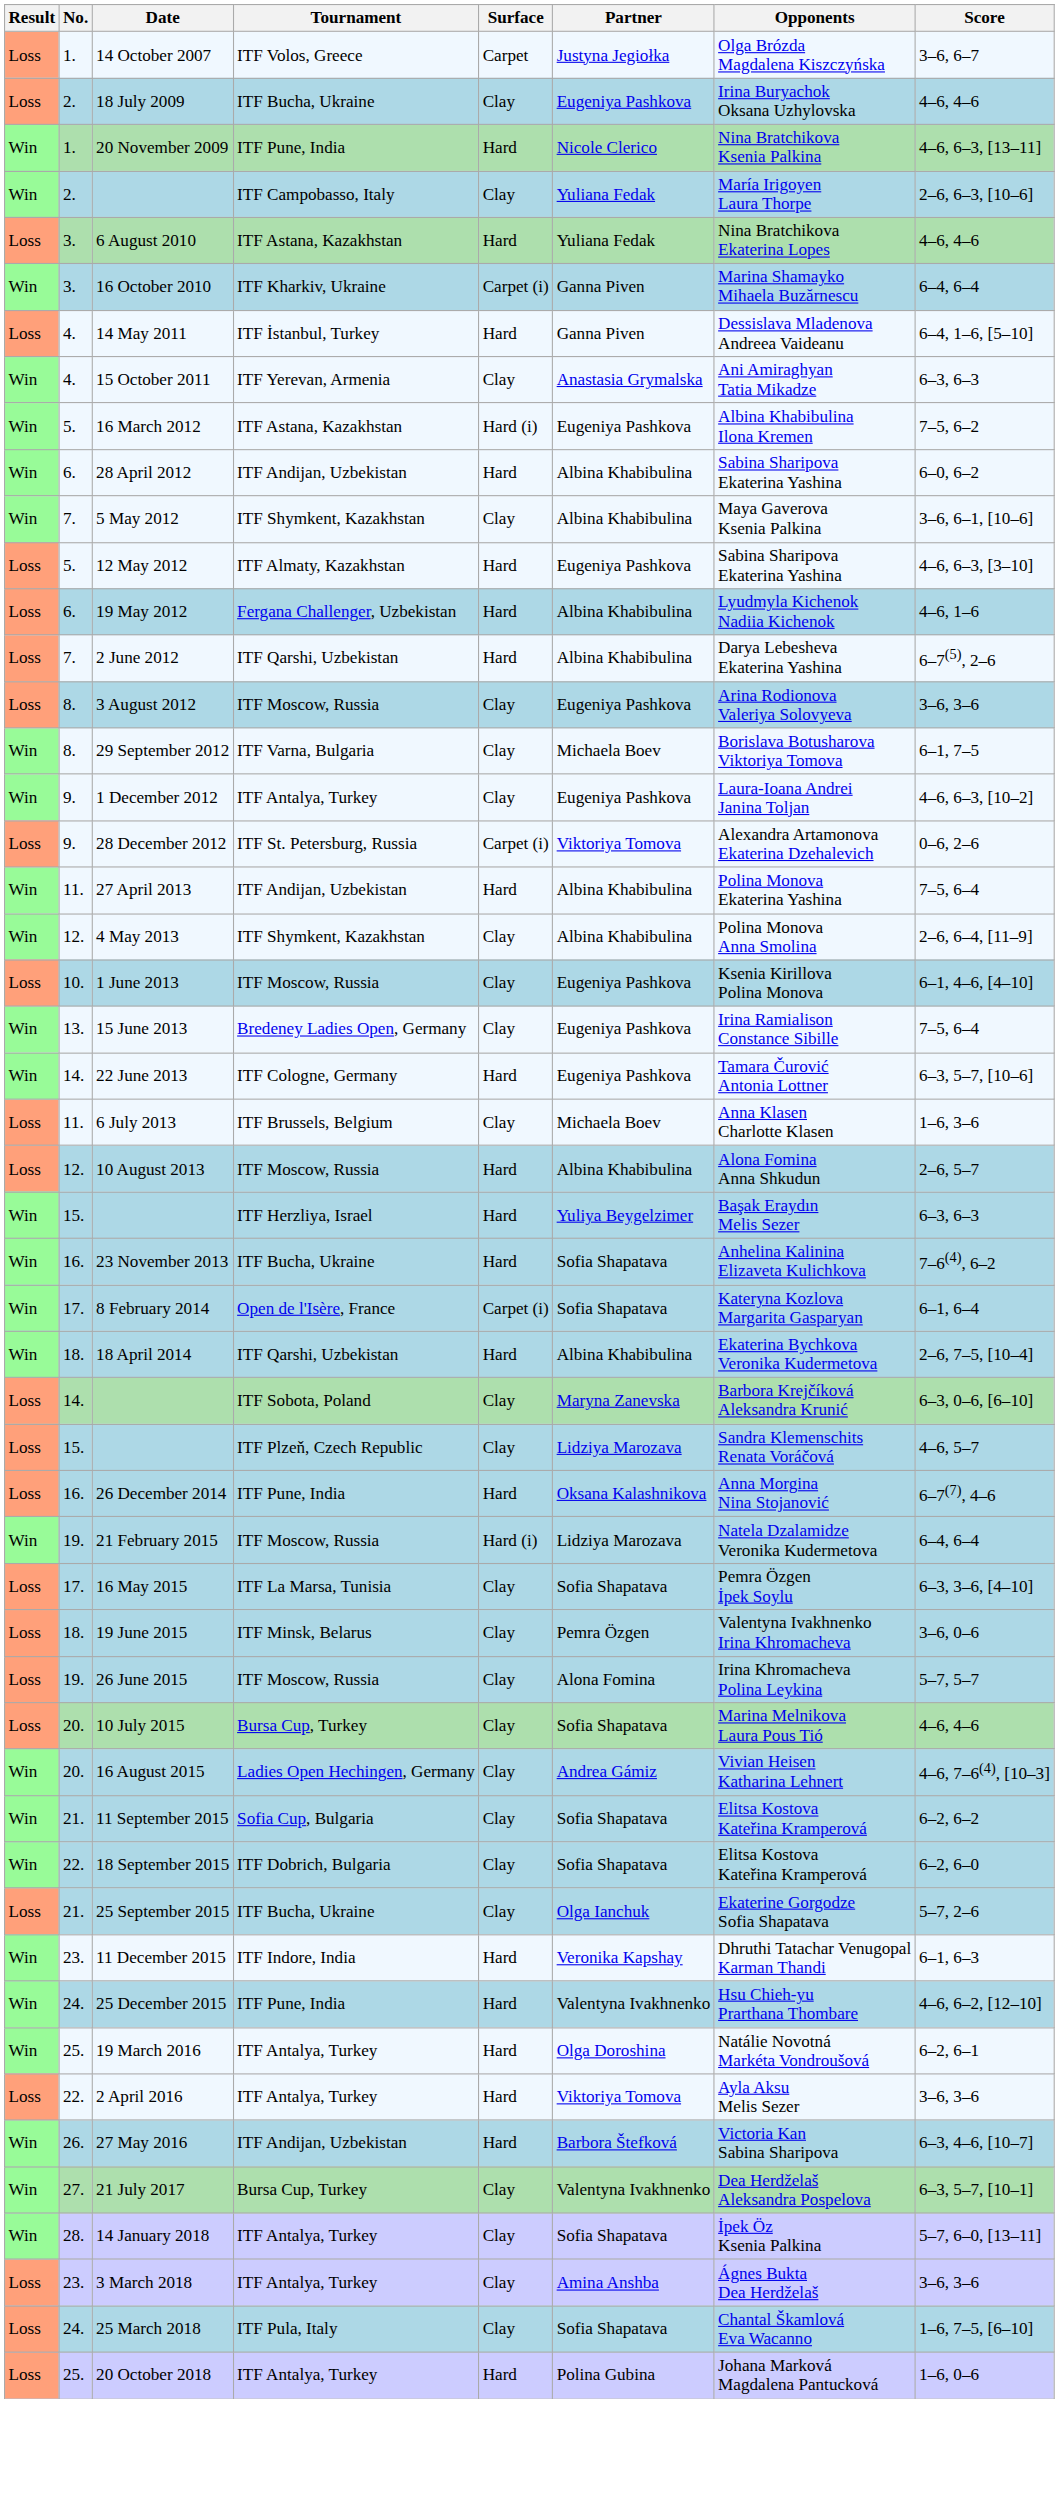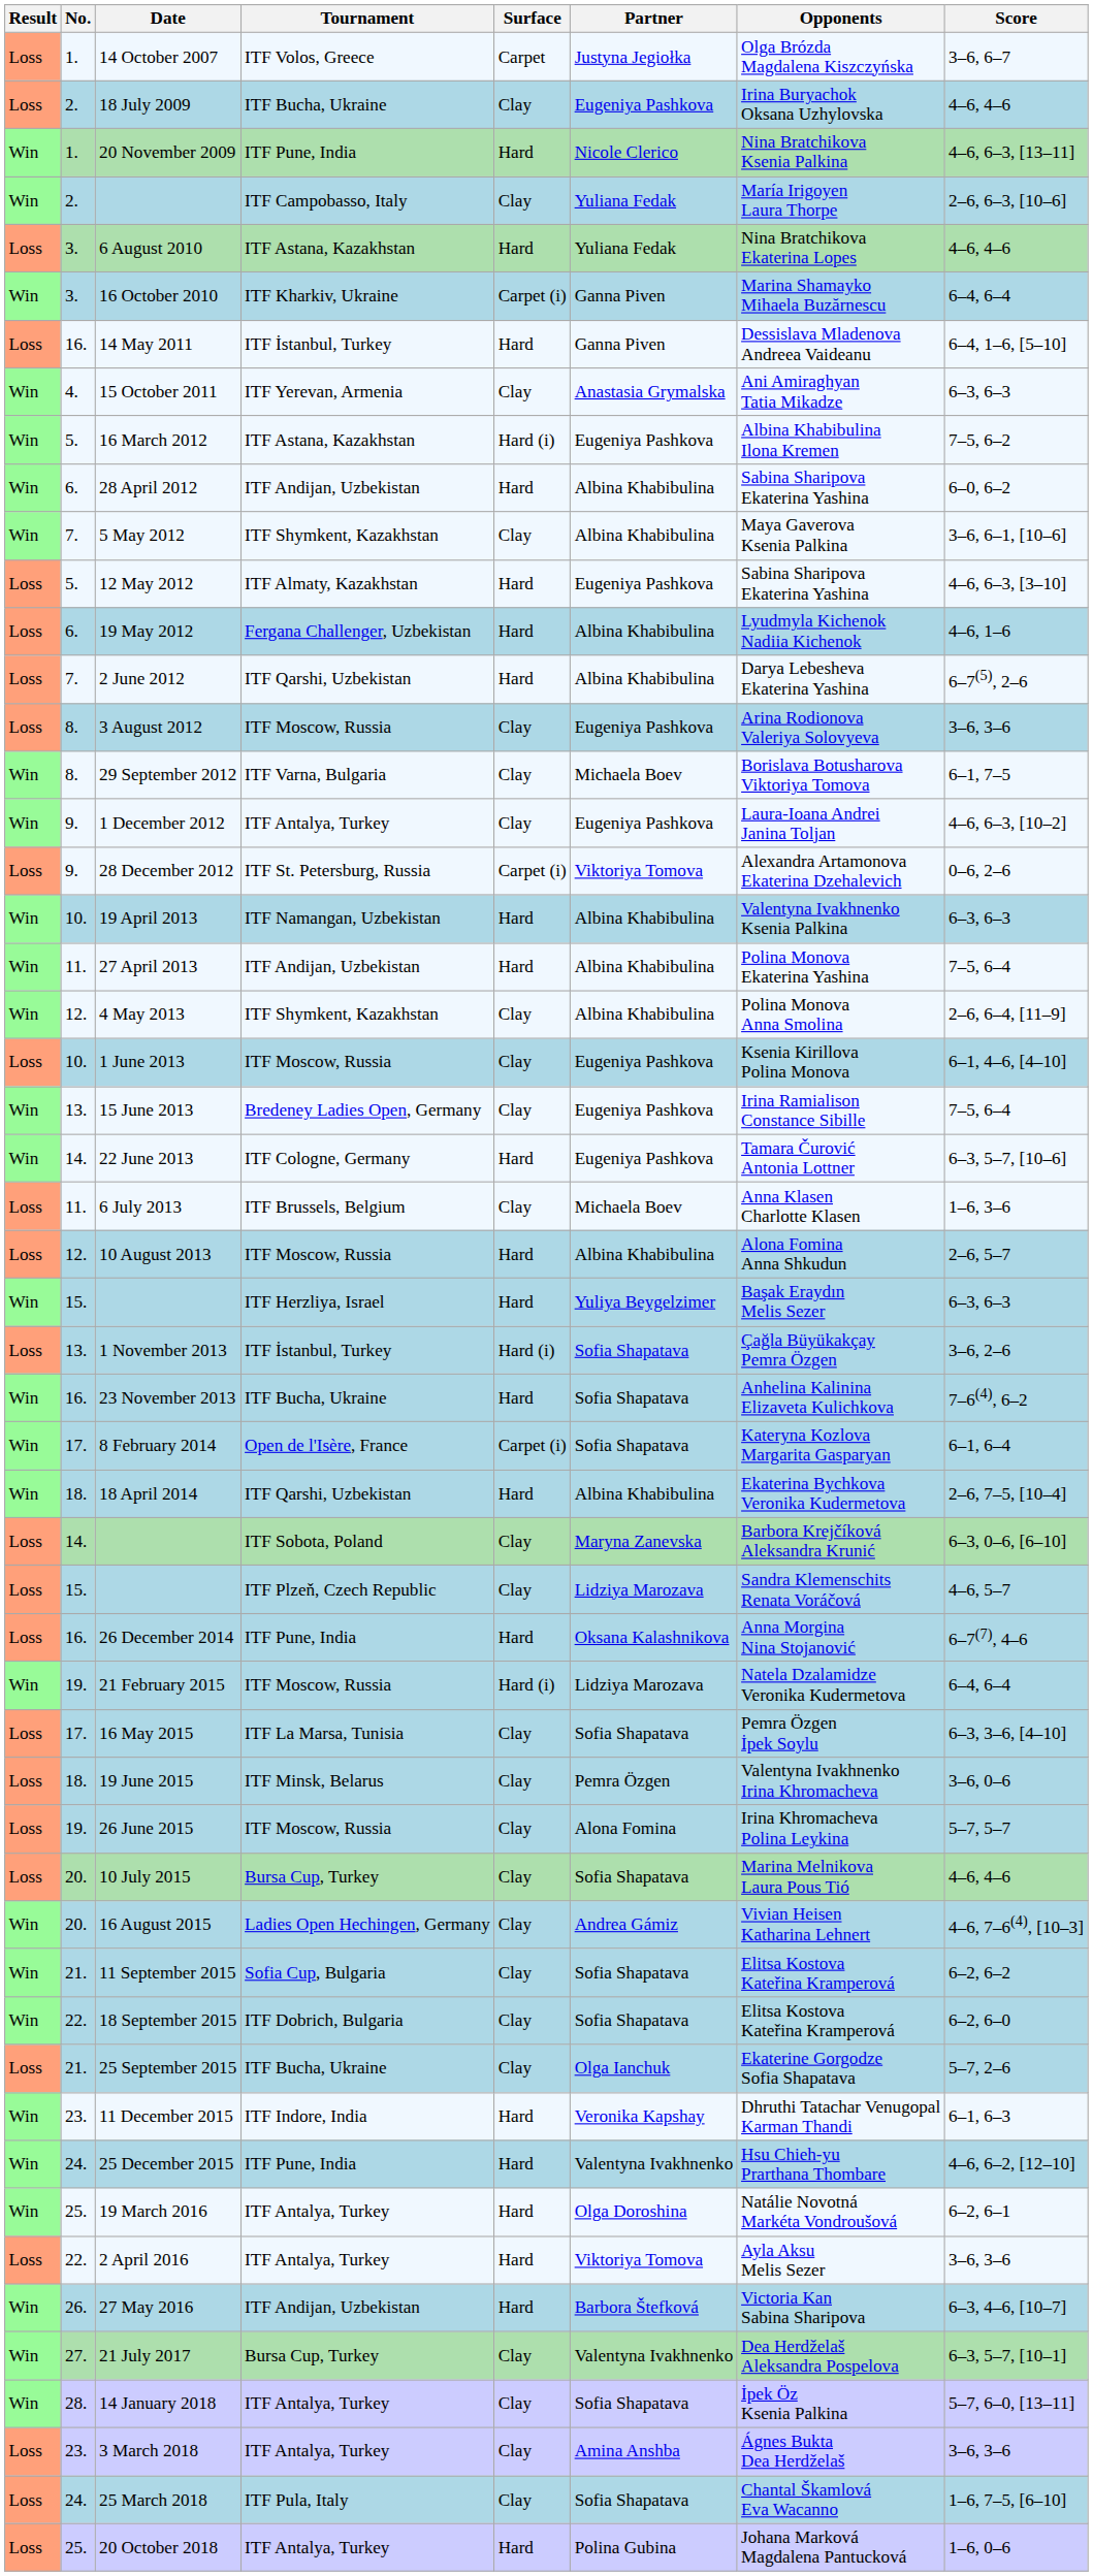14 May 2011 | No.: 4. -> 16.
+ row: Win | 10. | 19 April 2013 | ITF Namangan, Uzbekistan | Hard | Albina Khabibulina | Valentyna Ivakhnenko Ksenia Palkina | 6–3, 6–3
+ row: Loss | 13. | 1 November 2013 | ITF İstanbul, Turkey | Hard (i) | Sofia Shapatava | Çağla Büyükakçay Pemra Özgen | 3–6, 2–6
